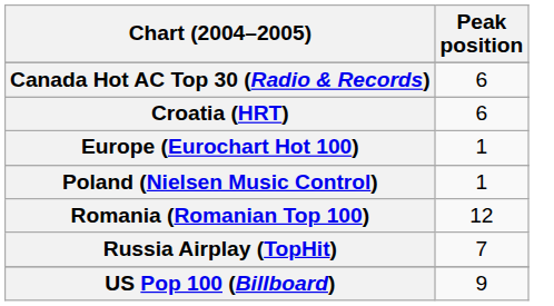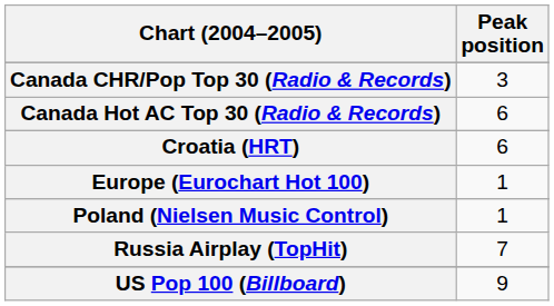+ row: Canada CHR/Pop Top 30 (Radio & Records) | 3
- row: Romania (Romanian Top 100) | 12
